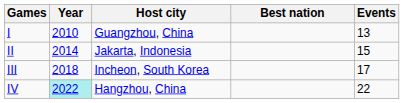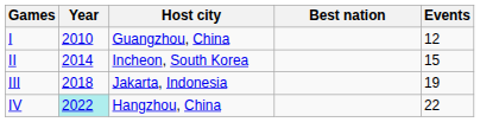I | Events: 13 -> 12
II | Host city: Jakarta, Indonesia -> Incheon, South Korea
III | Host city: Incheon, South Korea -> Jakarta, Indonesia
III | Events: 17 -> 19
